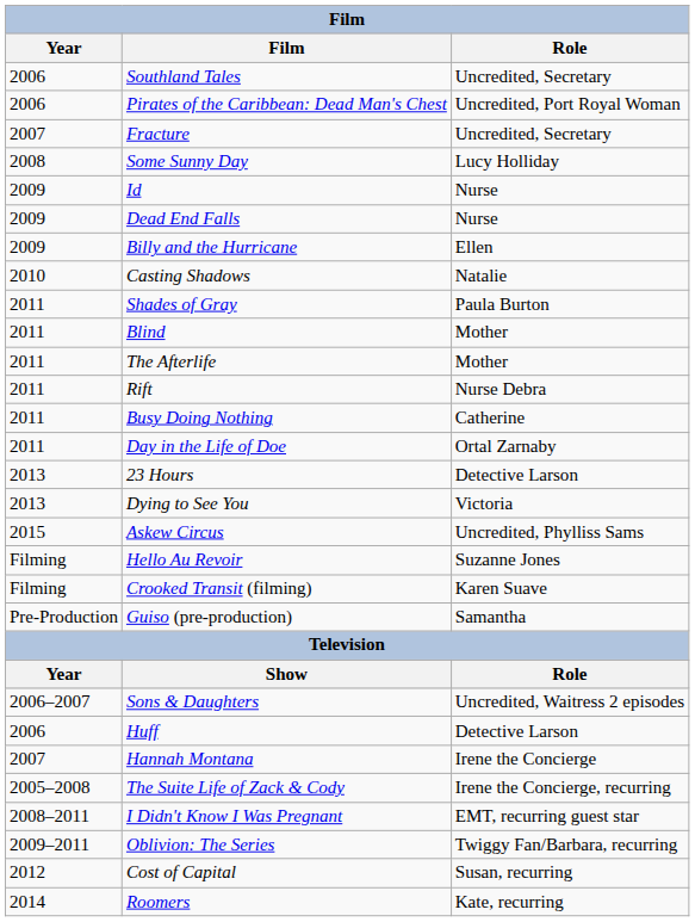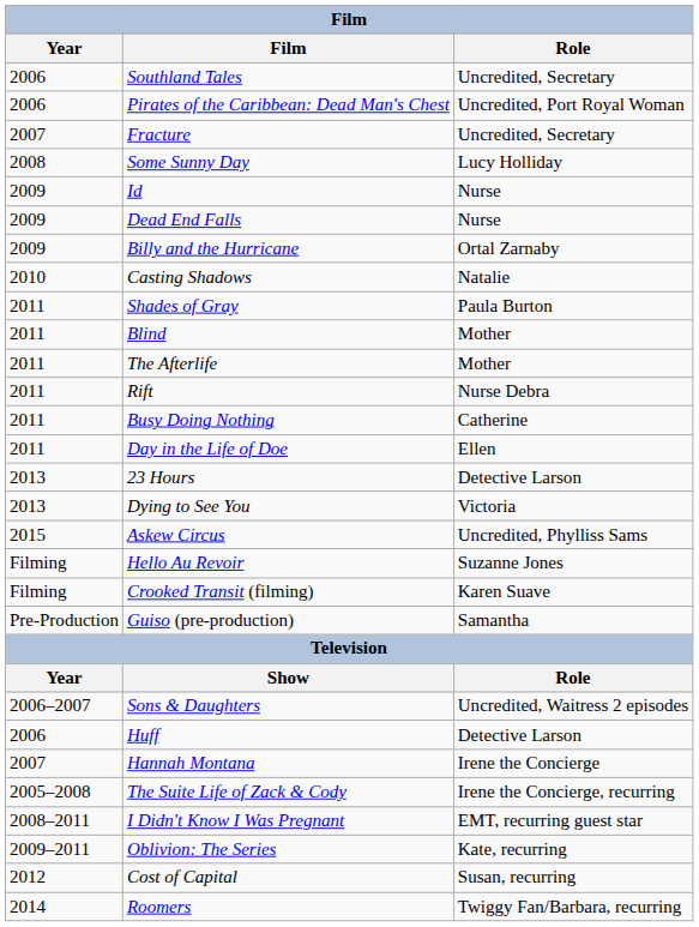Billy and the Hurricane | Role: Ellen -> Ortal Zarnaby
Day in the Life of Doe | Role: Ortal Zarnaby -> Ellen
Oblivion: The Series | Role: Twiggy Fan/Barbara, recurring -> Kate, recurring
Roomers | Role: Kate, recurring -> Twiggy Fan/Barbara, recurring
